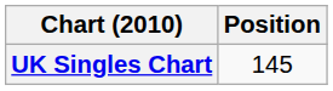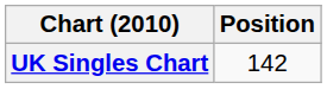UK Singles Chart | Position: 145 -> 142
